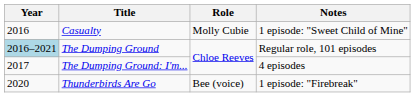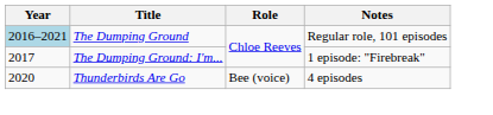- row: 2016 | Casualty | Molly Cubie | 1 episode: "Sweet Child of Mine"
The Dumping Ground: I'm... | Notes: 4 episodes -> 1 episode: "Firebreak"
Thunderbirds Are Go | Notes: 1 episode: "Firebreak" -> 4 episodes
